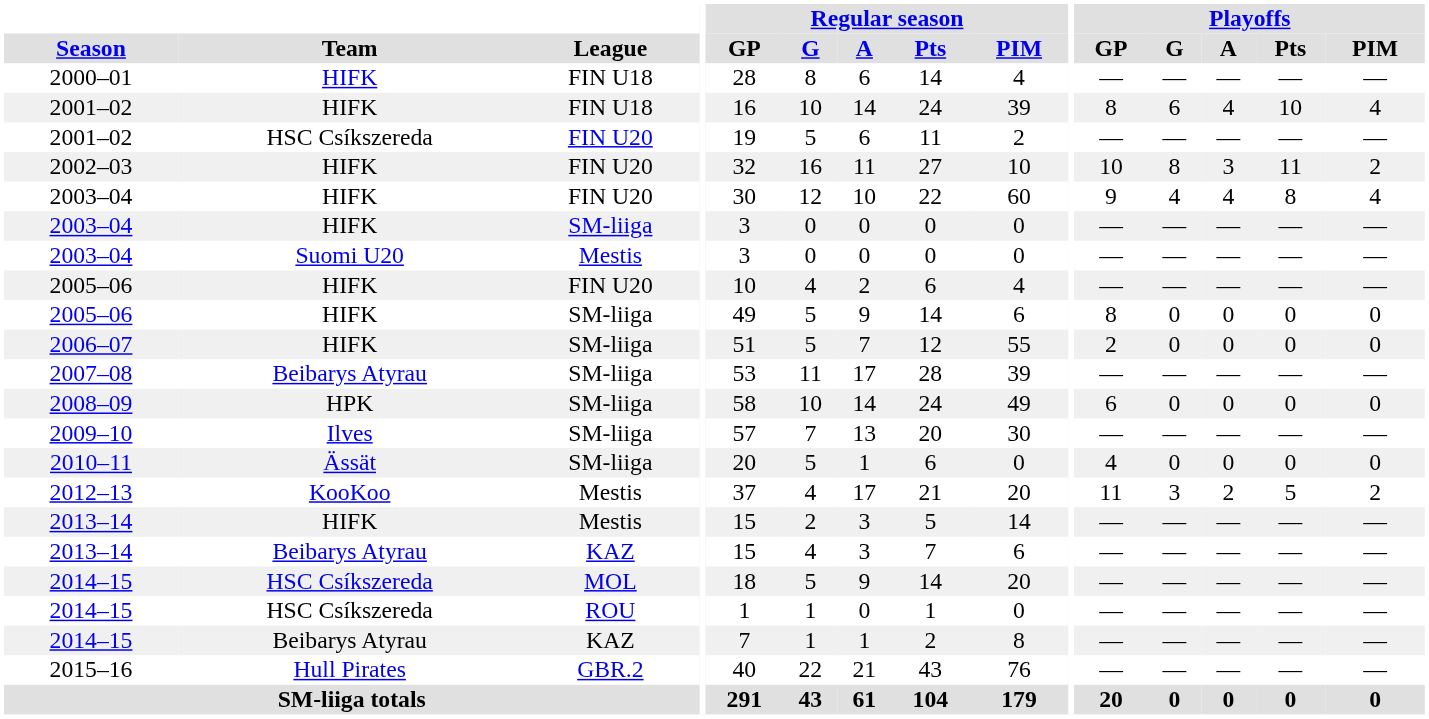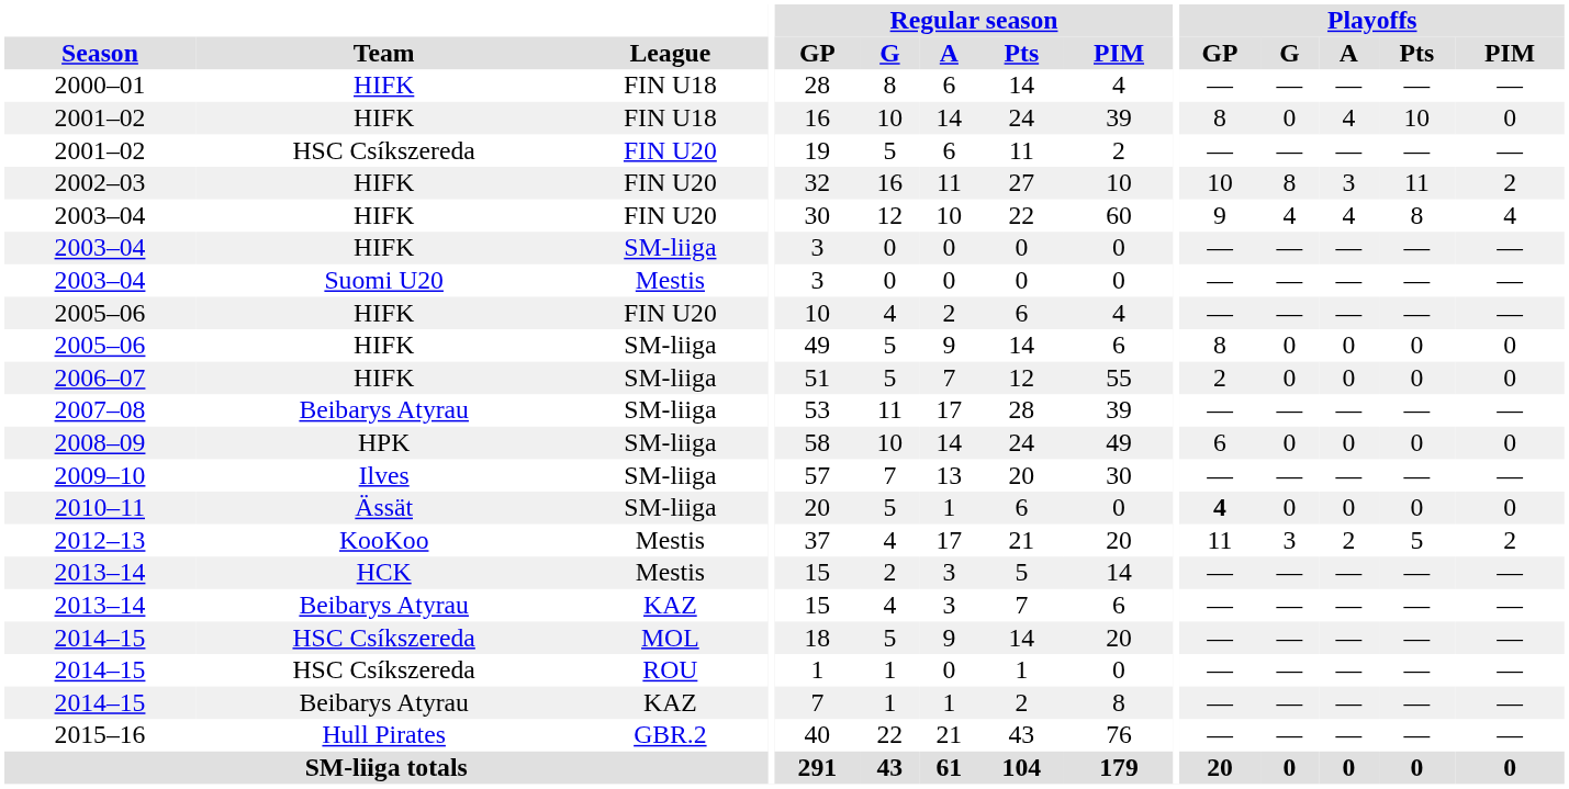2001–02 / FIN U18 | Playoffs / G: 6 -> 0
2001–02 / FIN U18 | Playoffs / PIM: 4 -> 0
2010–11 | Playoffs / GP: normal -> bold
2013–14 / Mestis | Team: HIFK -> HCK
